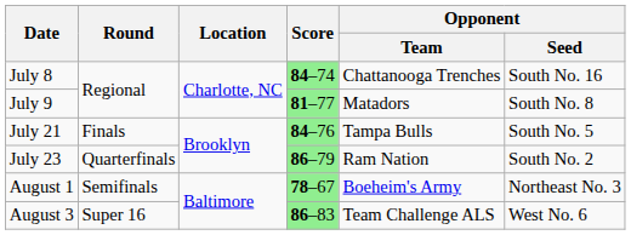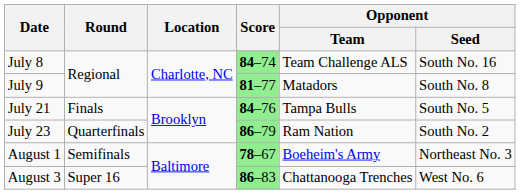July 8 | Opponent / Team: Chattanooga Trenches -> Team Challenge ALS
August 3 | Opponent / Team: Team Challenge ALS -> Chattanooga Trenches
